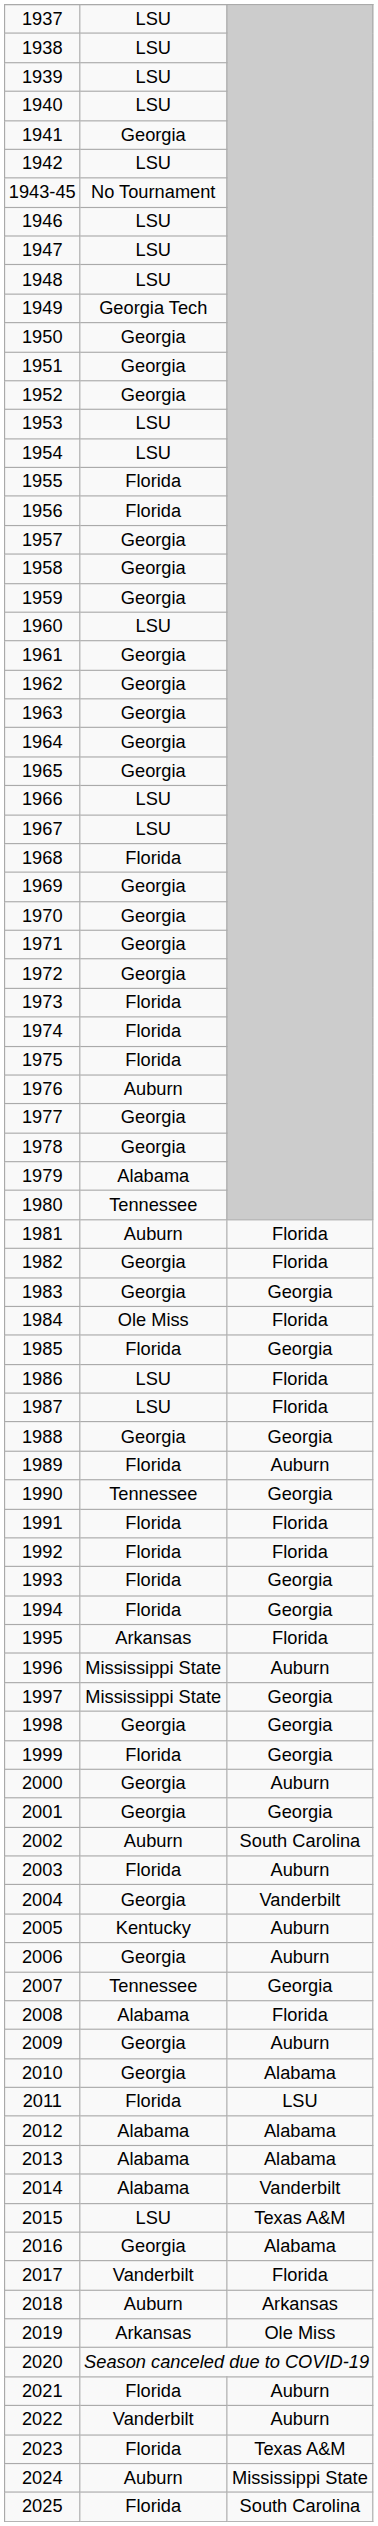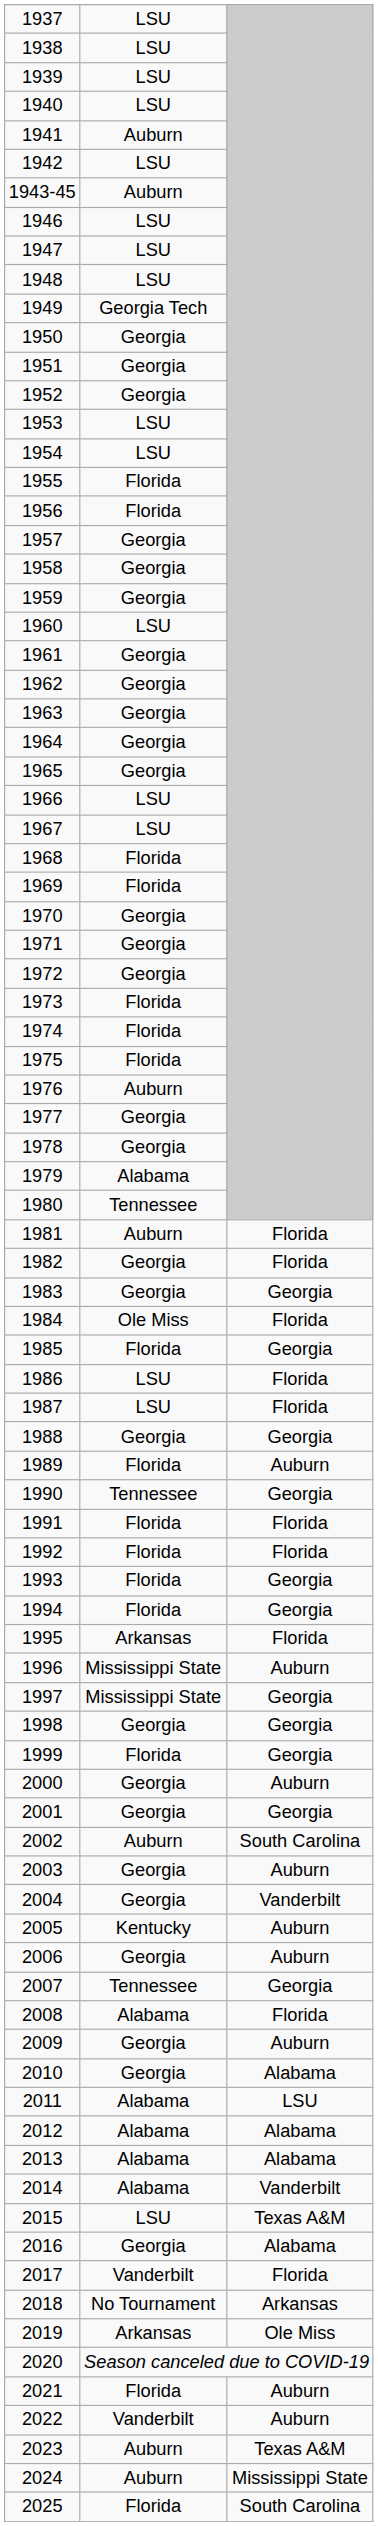1941 | column 2: Georgia -> Auburn
1943-45 | column 2: No Tournament -> Auburn
1969 | column 2: Georgia -> Florida
2003 | column 2: Florida -> Georgia
2011 | column 2: Florida -> Alabama
2018 | column 2: Auburn -> No Tournament
2023 | column 2: Florida -> Auburn
